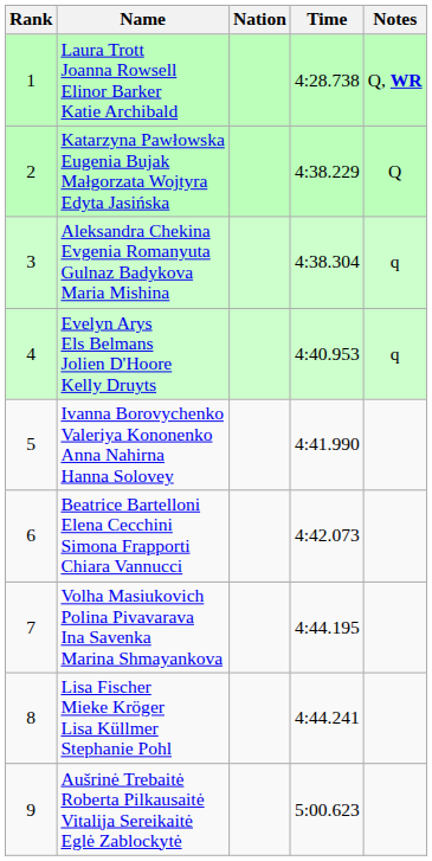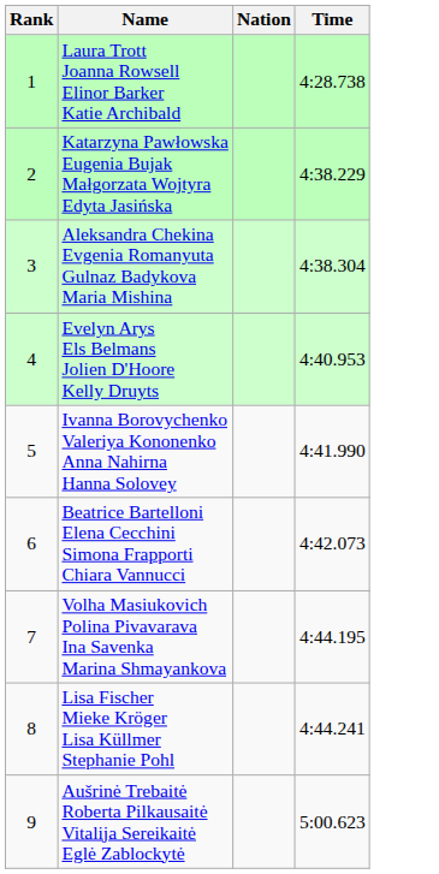- column: Notes | Q, WR | Q | q | q
